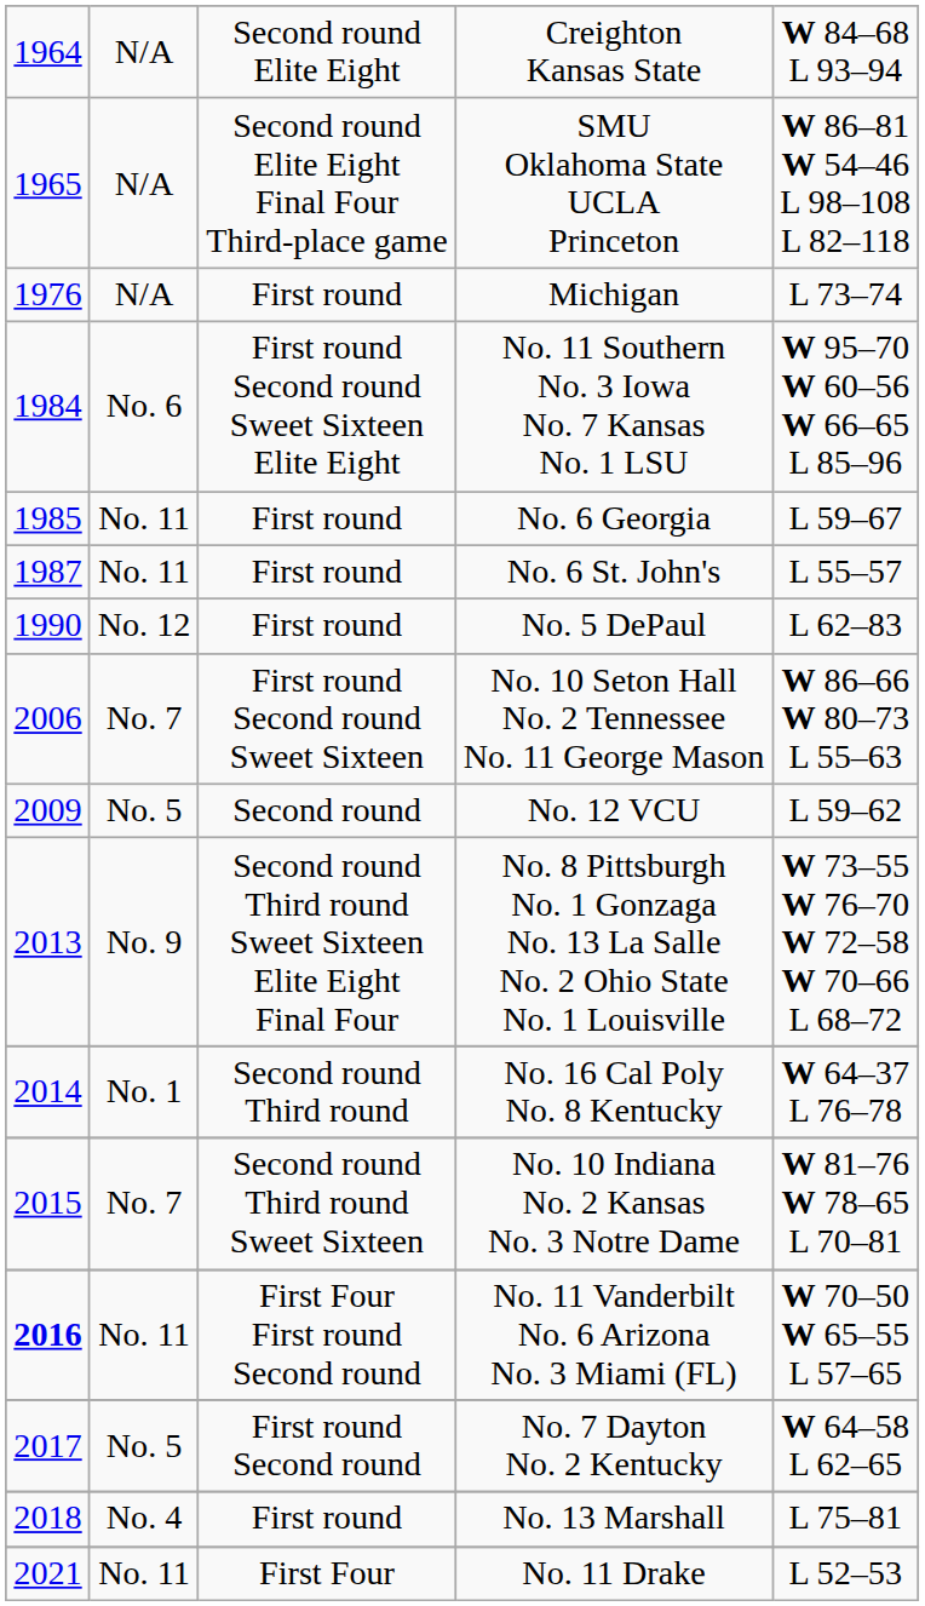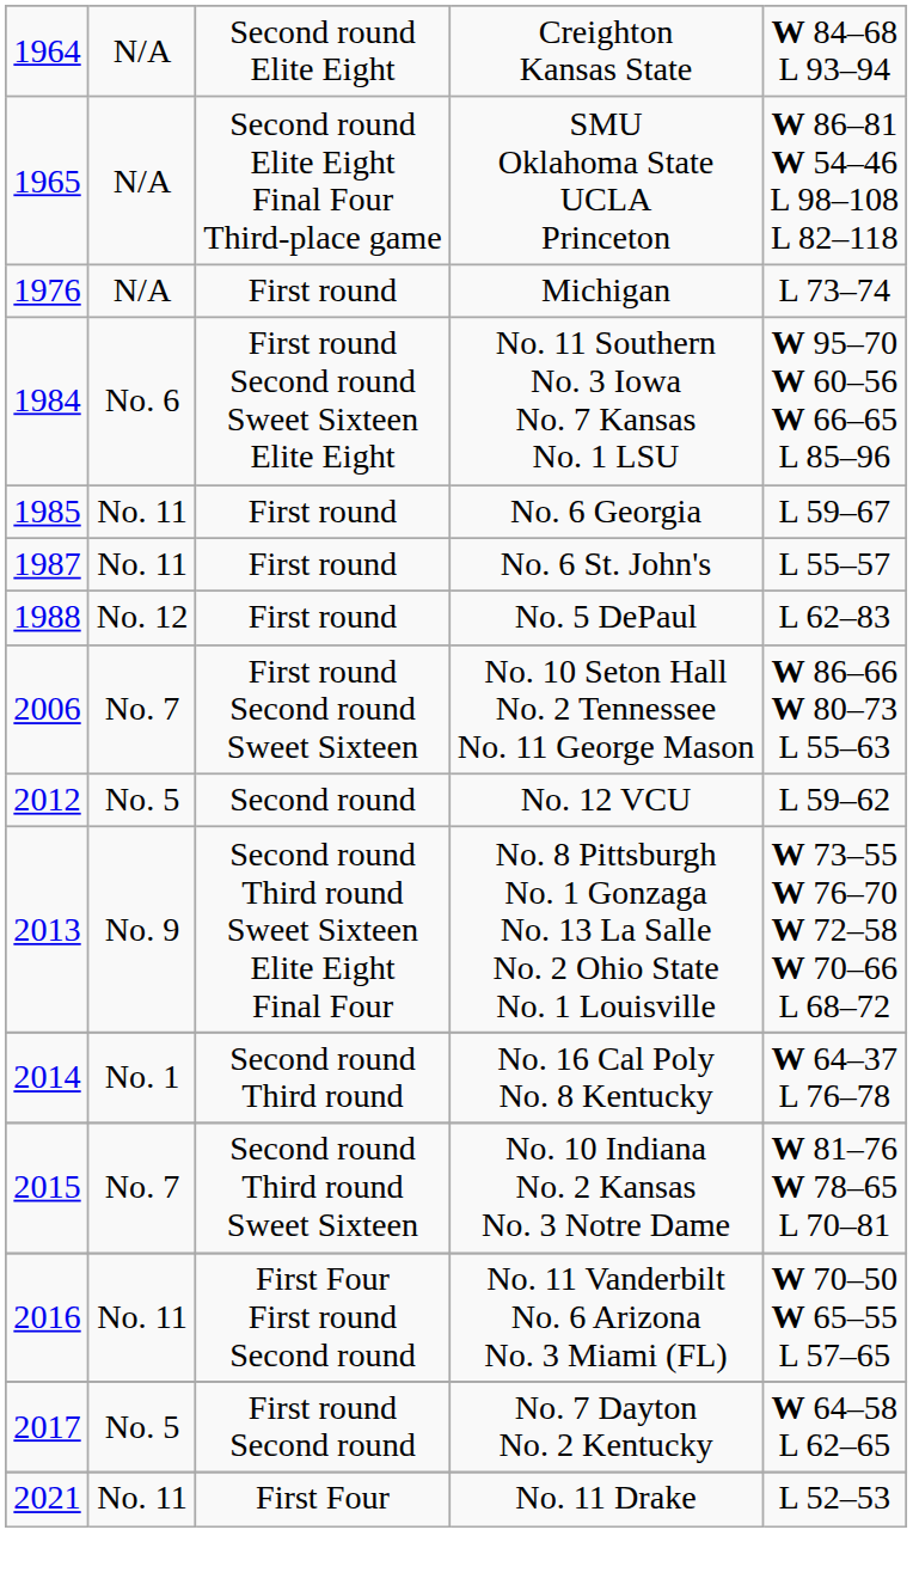No. 5 DePaul | column 1: 1990 -> 1988
No. 12 VCU | column 1: 2009 -> 2012
No. 11 Vanderbilt No. 6 Arizona No. 3 Miami (FL) | column 1: bold -> normal
- row: 2018 | No. 4 | First round | No. 13 Marshall | L 75–81
